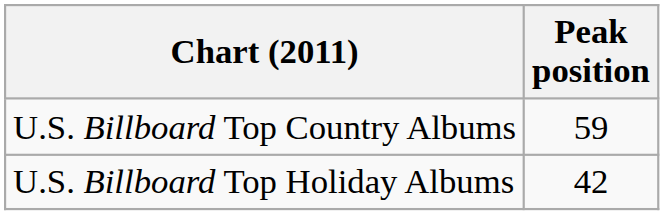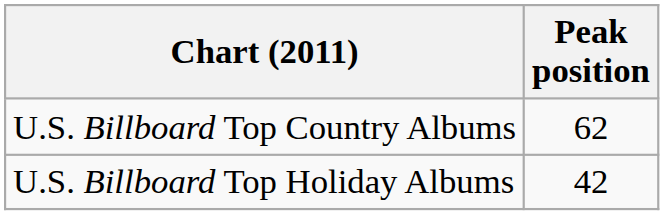U.S. Billboard Top Country Albums | Peak position: 59 -> 62
